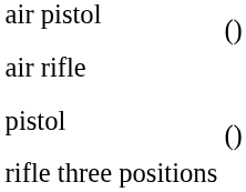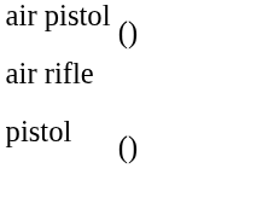- row: rifle three positions
